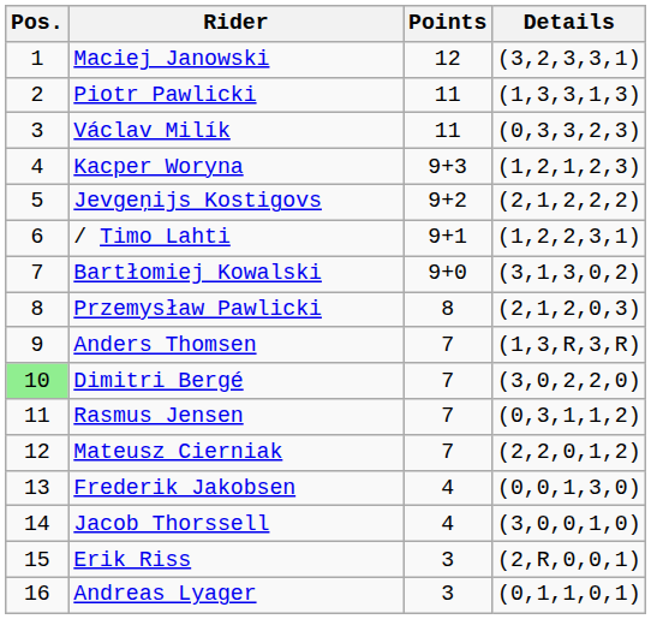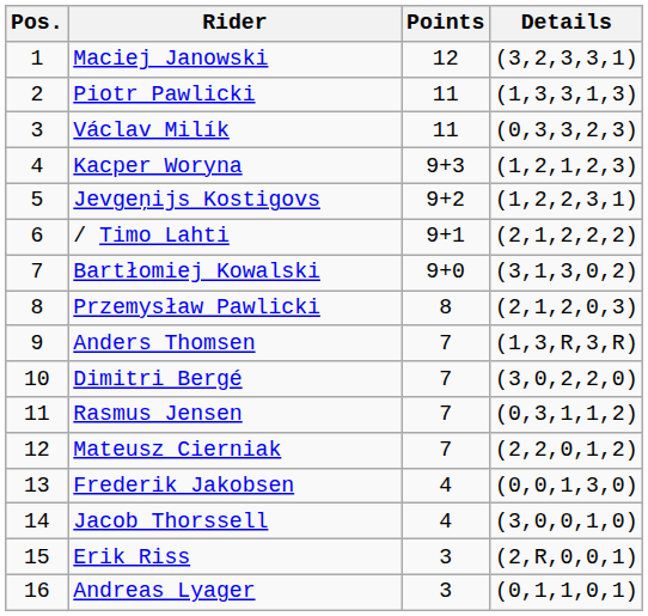Jevgeņijs Kostigovs | Details: (2,1,2,2,2) -> (1,2,2,3,1)
/ Timo Lahti | Details: (1,2,2,3,1) -> (2,1,2,2,2)
Dimitri Bergé | Pos.: lightgreen background -> no background
